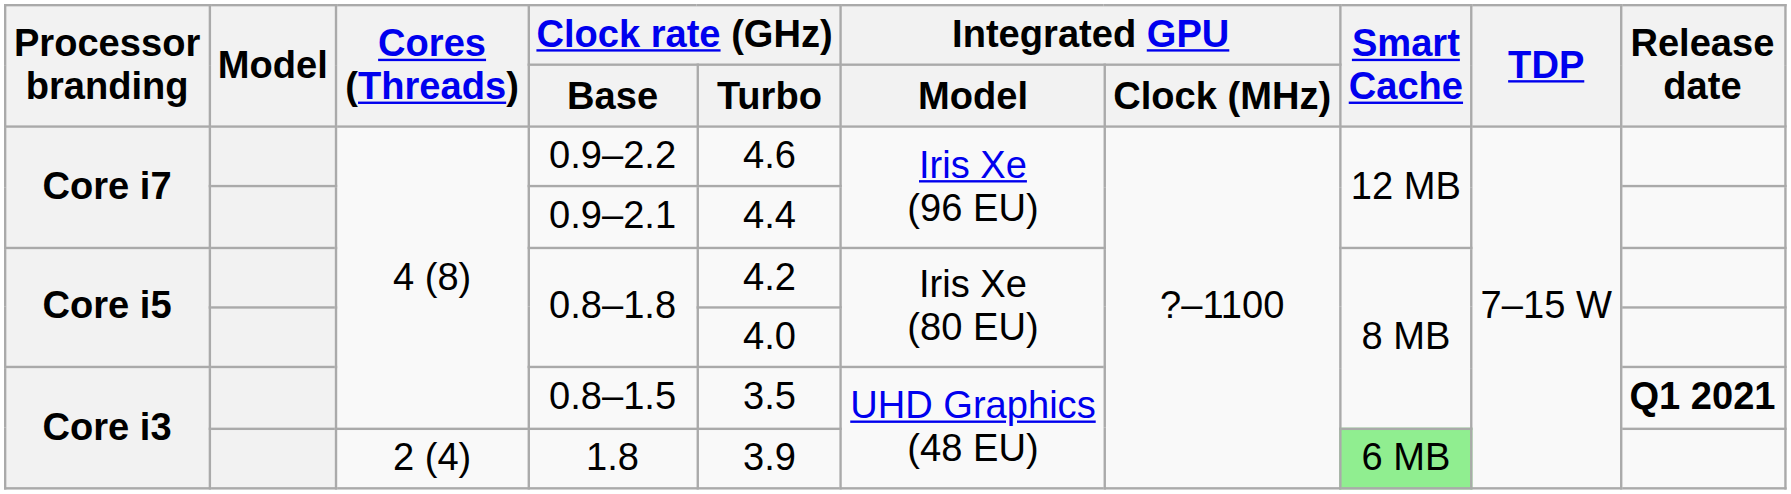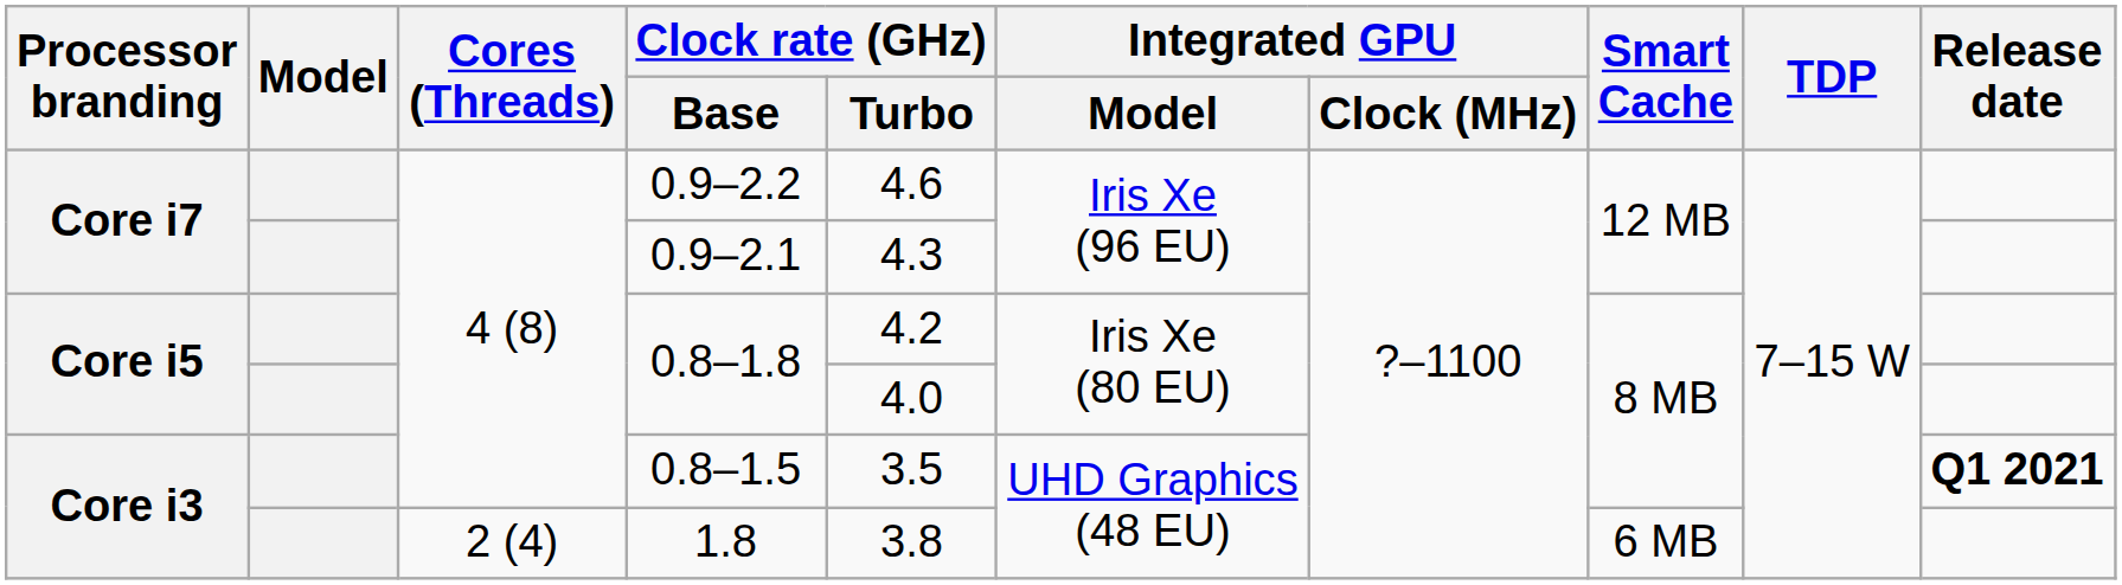0.9–2.1 | Clock rate (GHz) / Turbo: 4.4 -> 4.3
1.8 | Clock rate (GHz) / Turbo: 3.9 -> 3.8
1.8 | Smart Cache: lightgreen background -> no background
